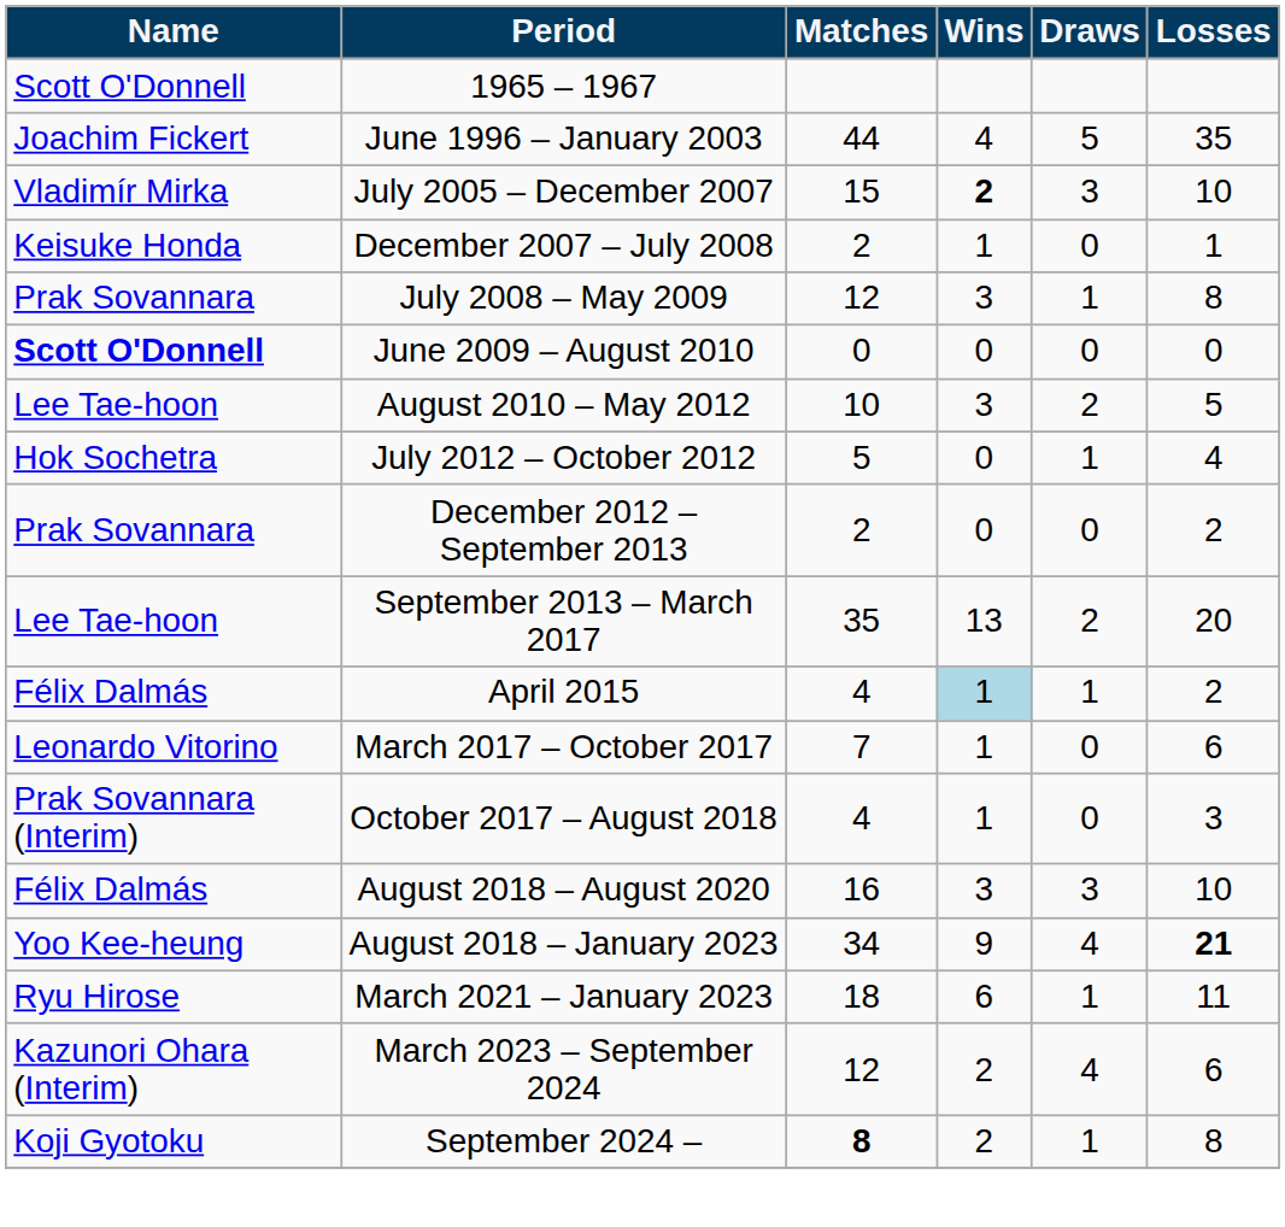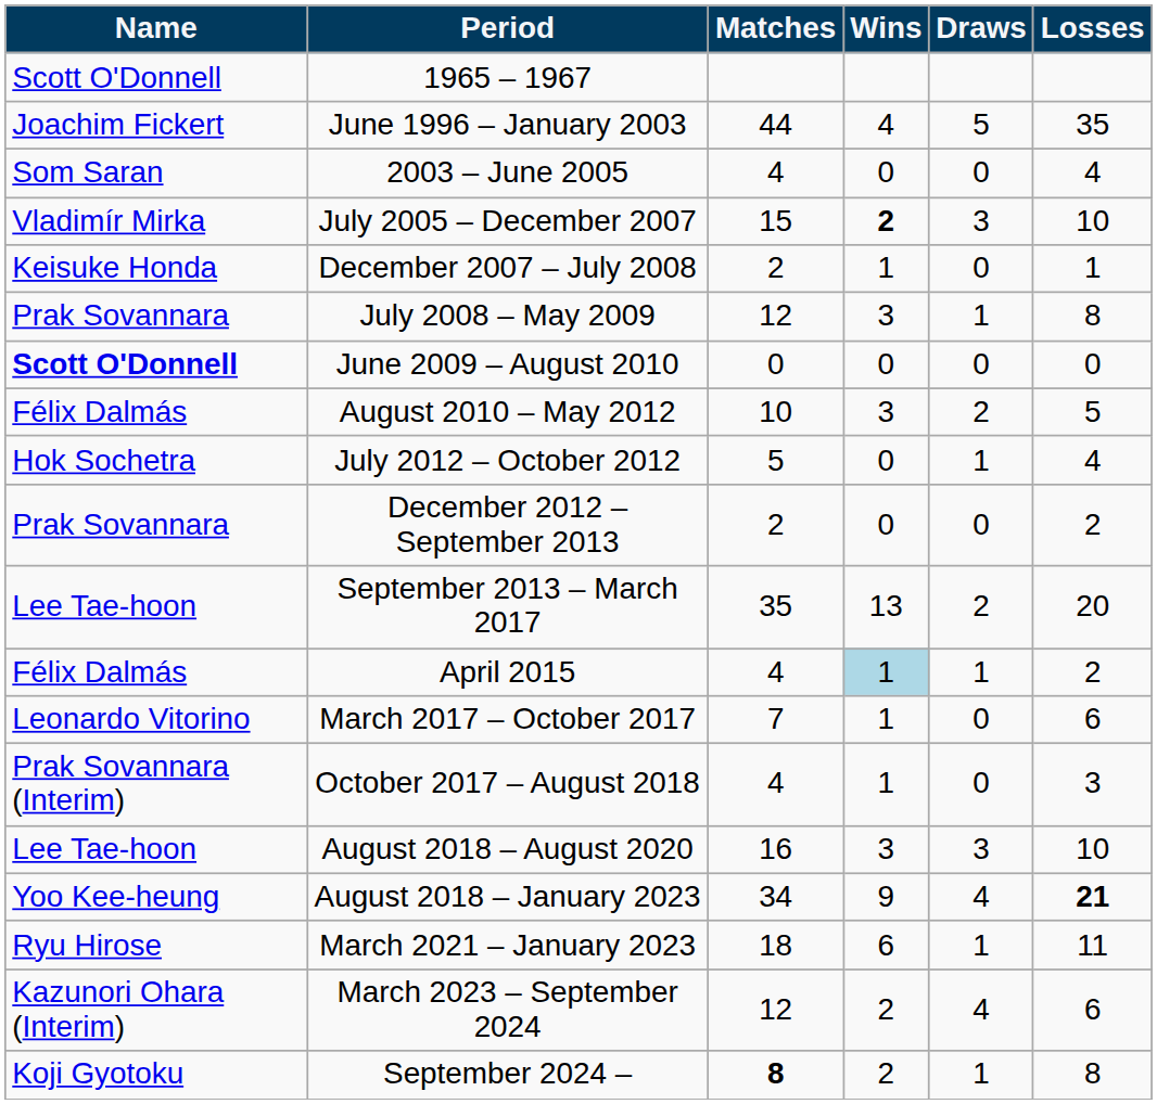+ row: Som Saran | 2003 – June 2005 | 4 | 0 | 0 | 4
August 2010 – May 2012 | Name: Lee Tae-hoon -> Félix Dalmás
August 2018 – August 2020 | Name: Félix Dalmás -> Lee Tae-hoon
